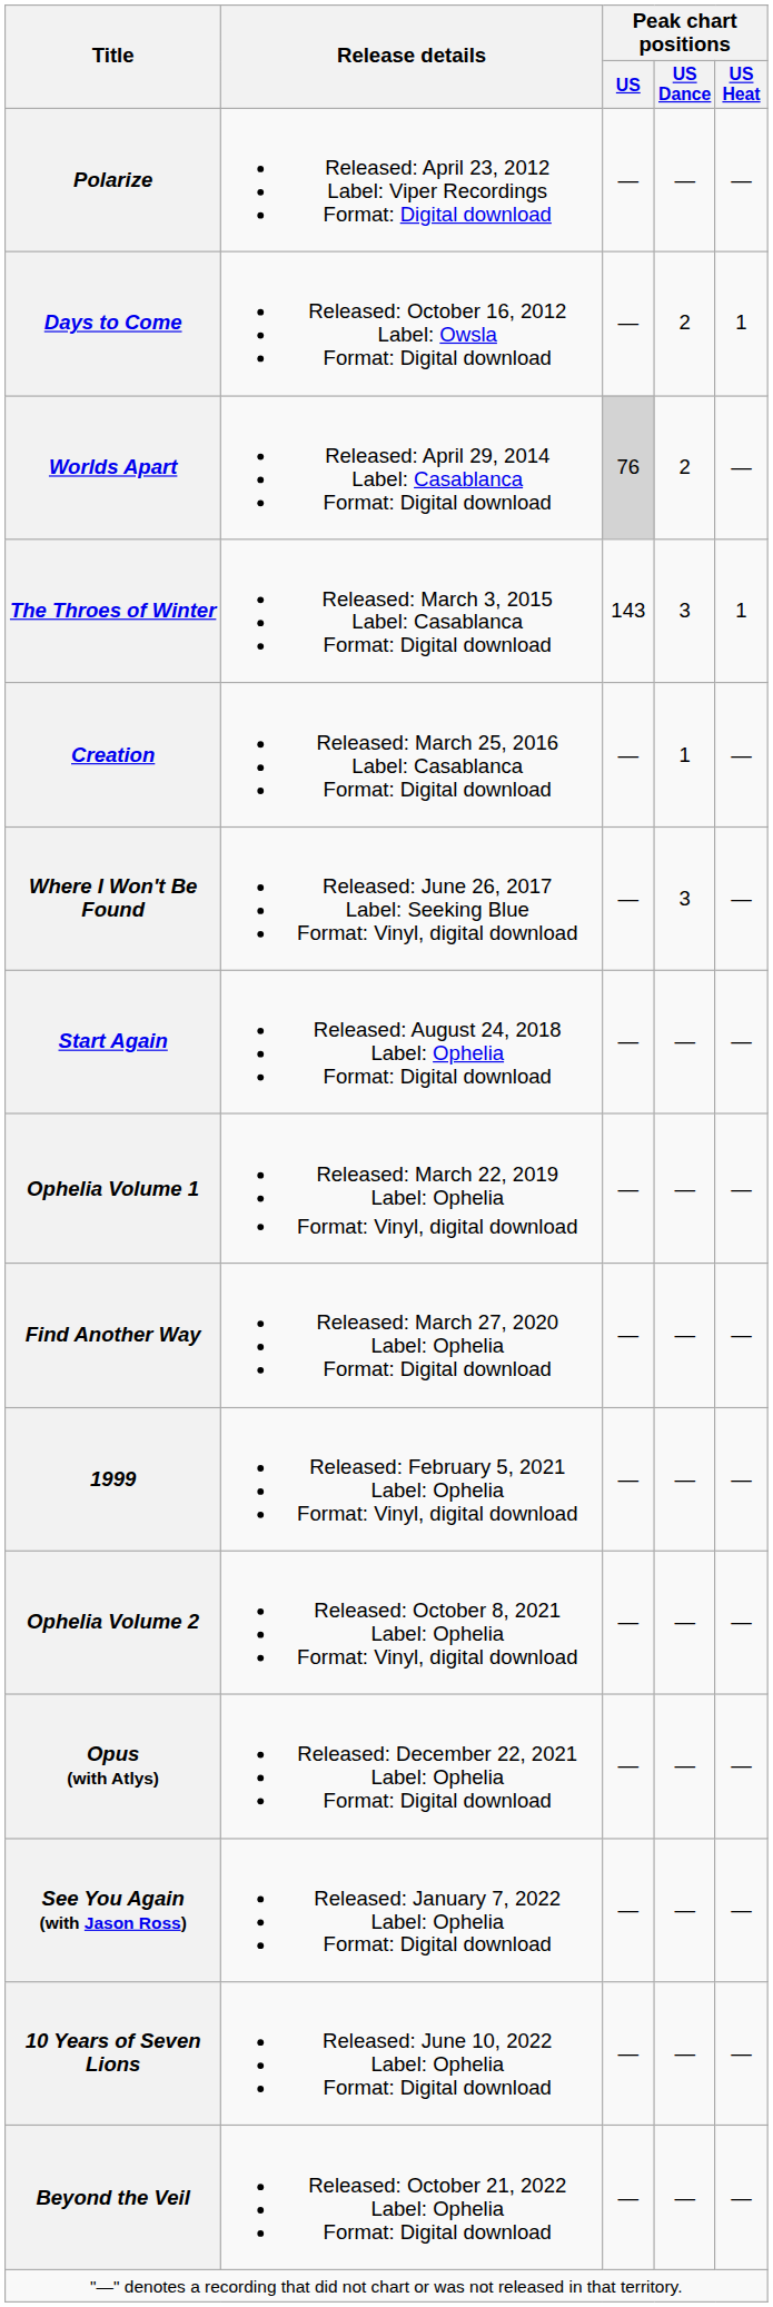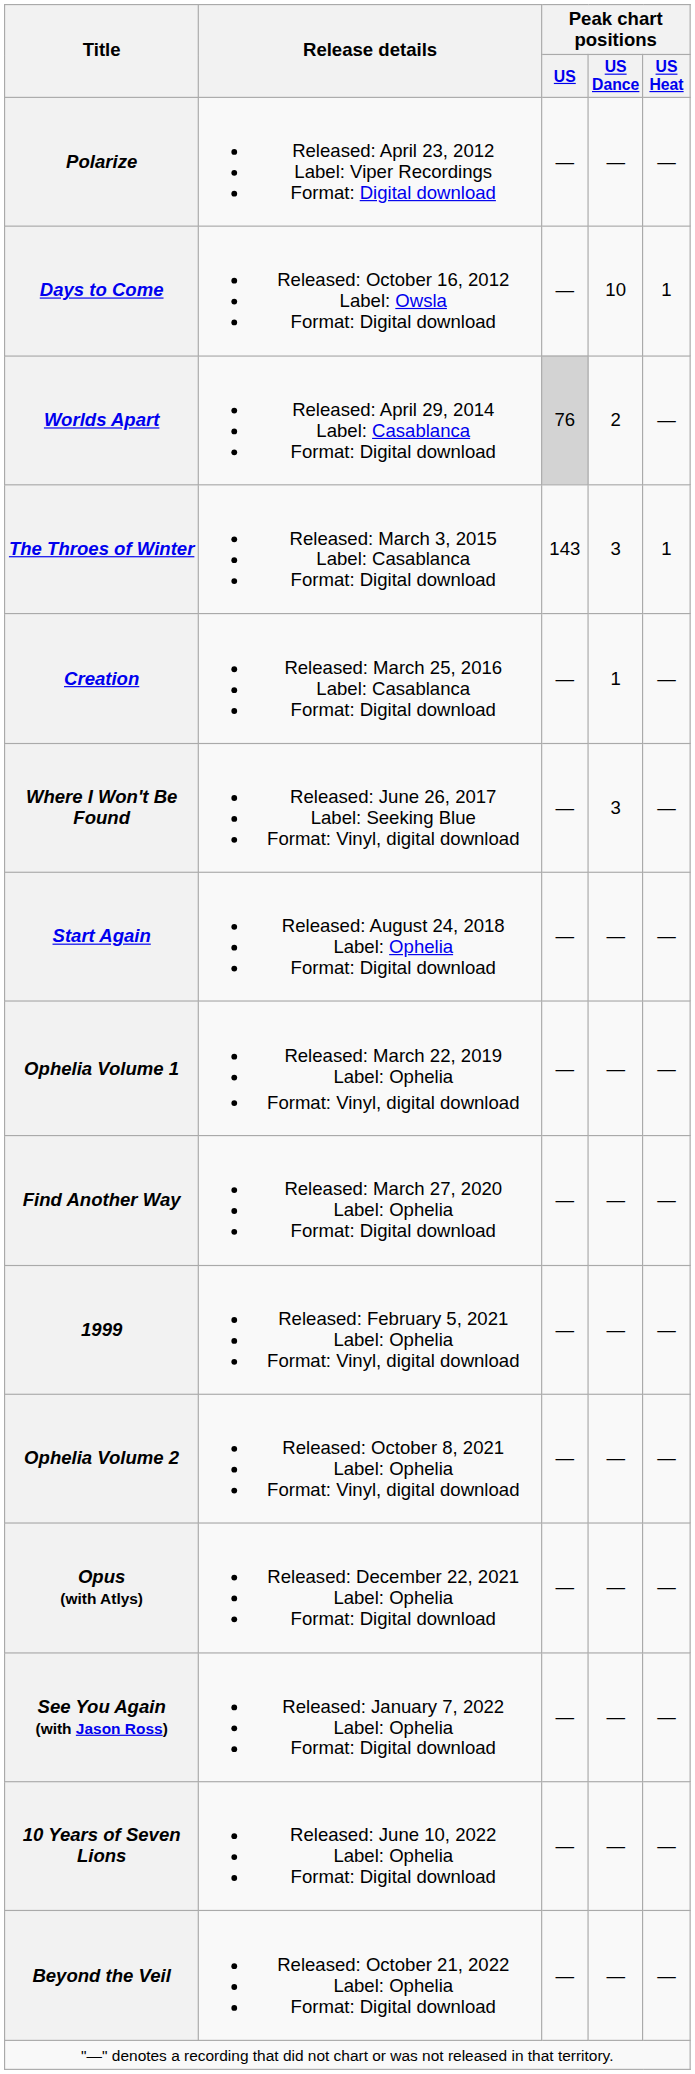Days to Come | Peak chart positions / US Dance: 2 -> 10
